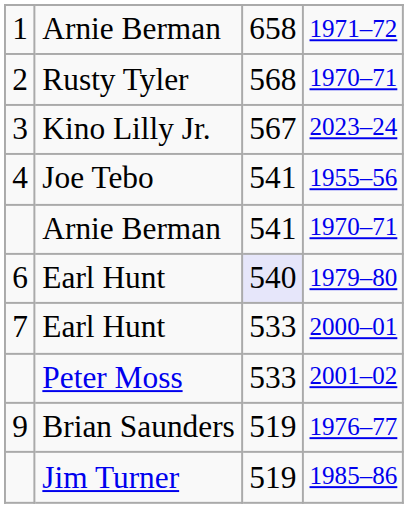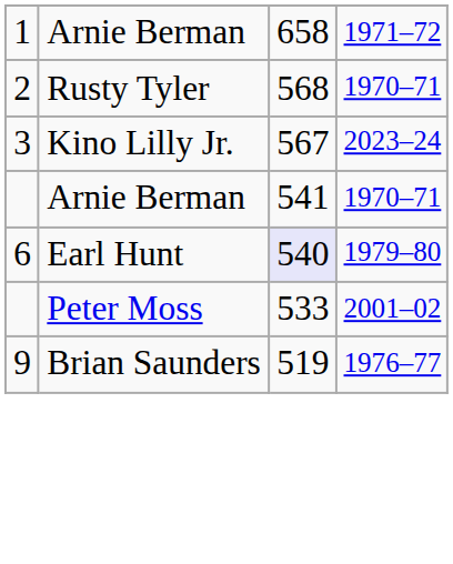- row: 4 | Joe Tebo | 541 | 1955–56
- row: 7 | Earl Hunt | 533 | 2000–01
- row: Jim Turner | 519 | 1985–86
